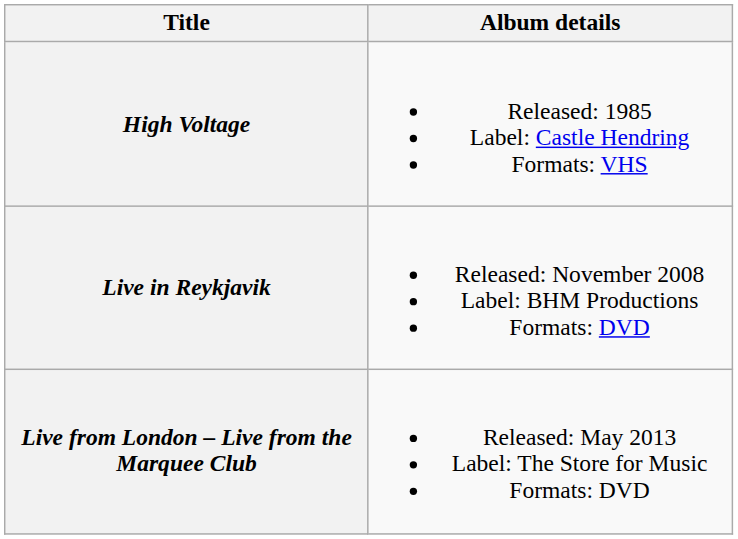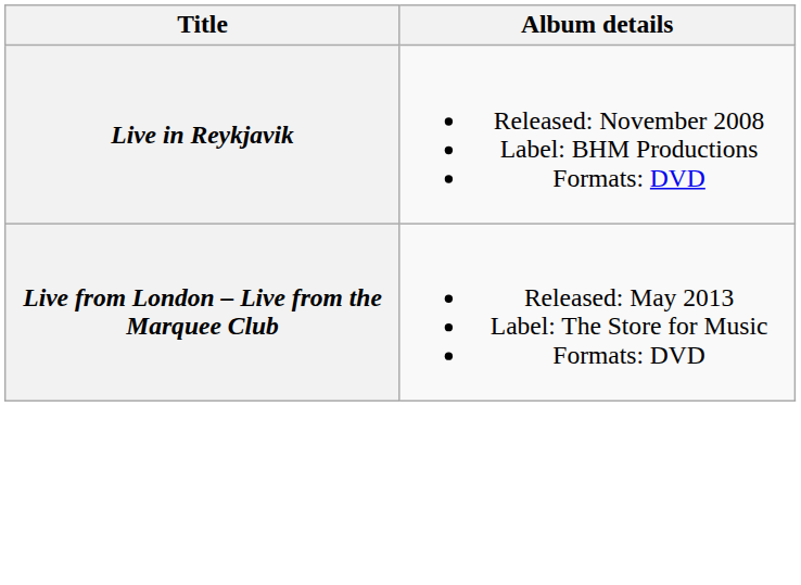- row: High Voltage | Released: 1985 Label: Castle Hendring Formats: VHS
